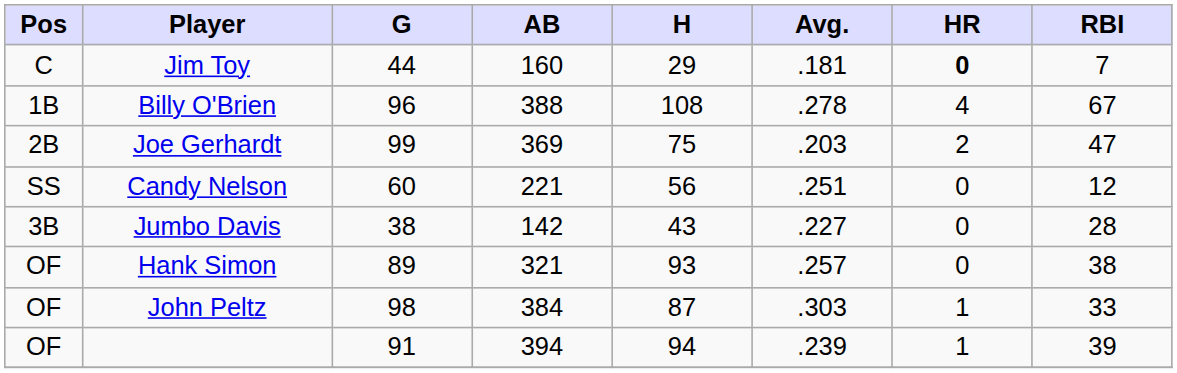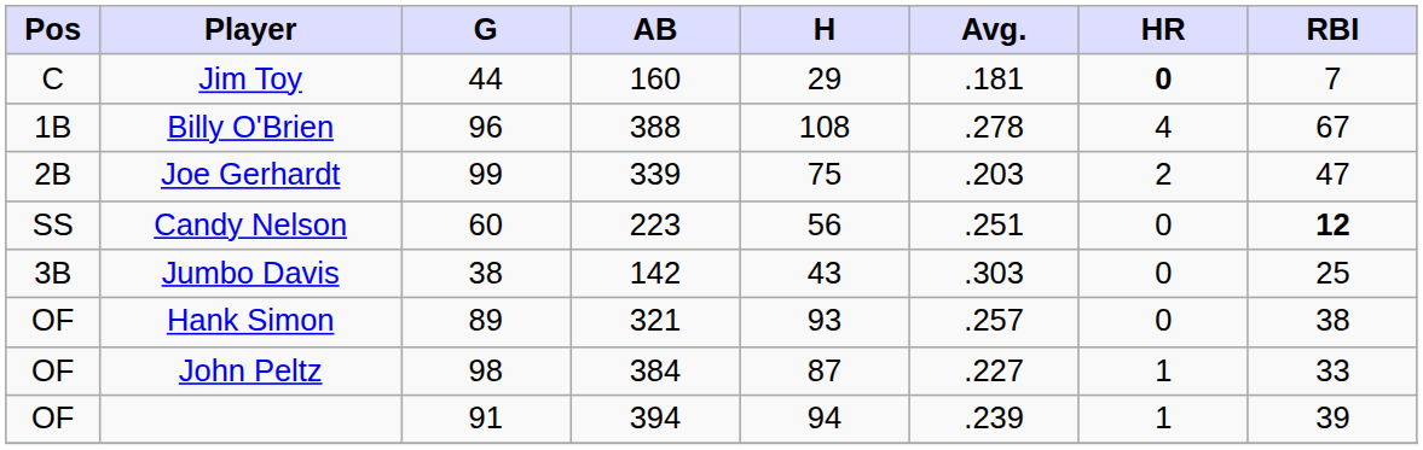Joe Gerhardt | AB: 369 -> 339
Candy Nelson | AB: 221 -> 223
Candy Nelson | RBI: normal -> bold
Jumbo Davis | Avg.: .227 -> .303
Jumbo Davis | RBI: 28 -> 25
John Peltz | Avg.: .303 -> .227
